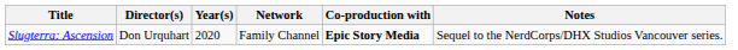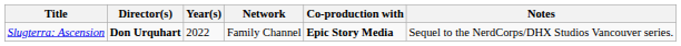Slugterra: Ascension | Director(s): normal -> bold
Slugterra: Ascension | Year(s): 2020 -> 2022
